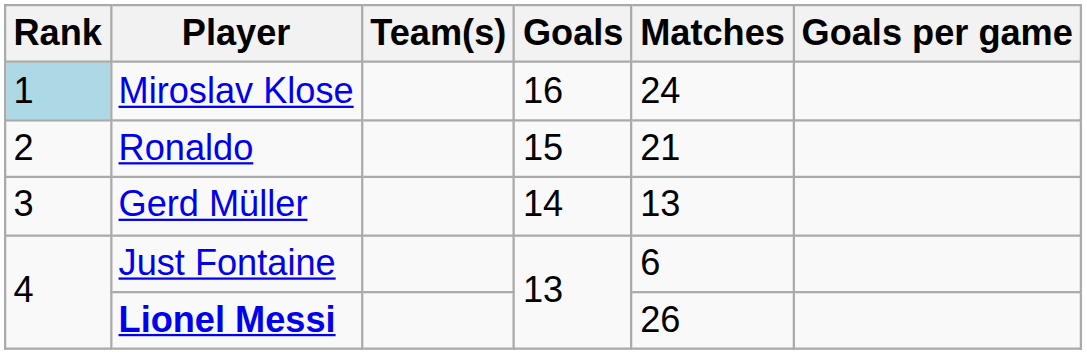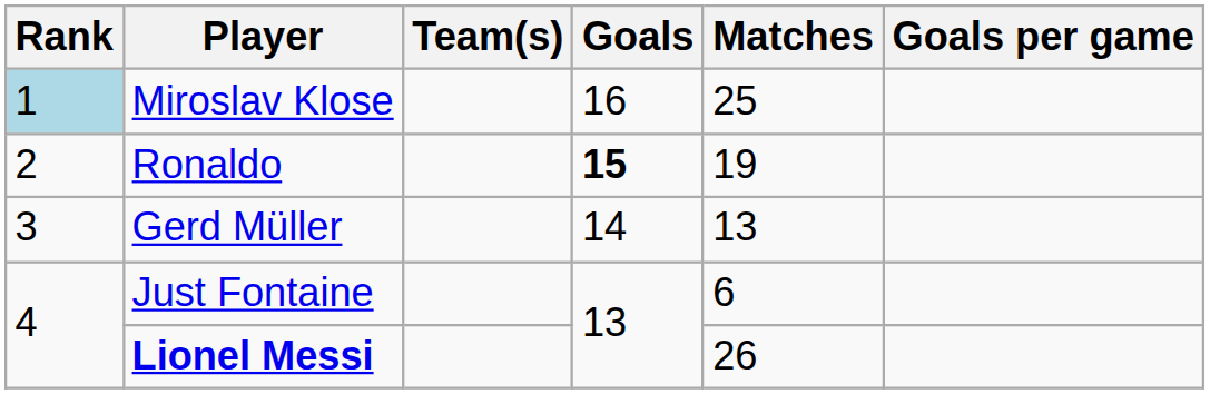Miroslav Klose | Matches: 24 -> 25
Ronaldo | Goals: normal -> bold
Ronaldo | Matches: 21 -> 19
